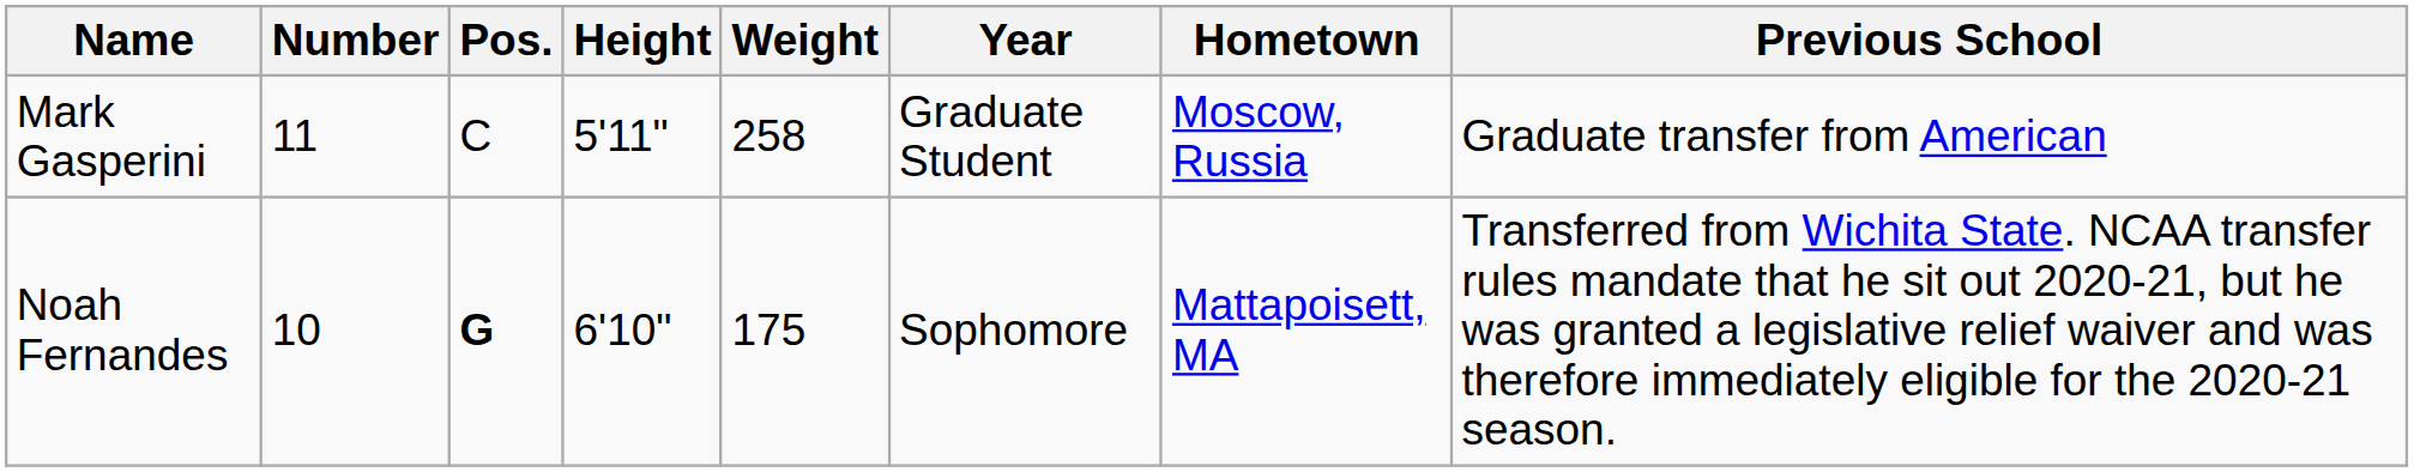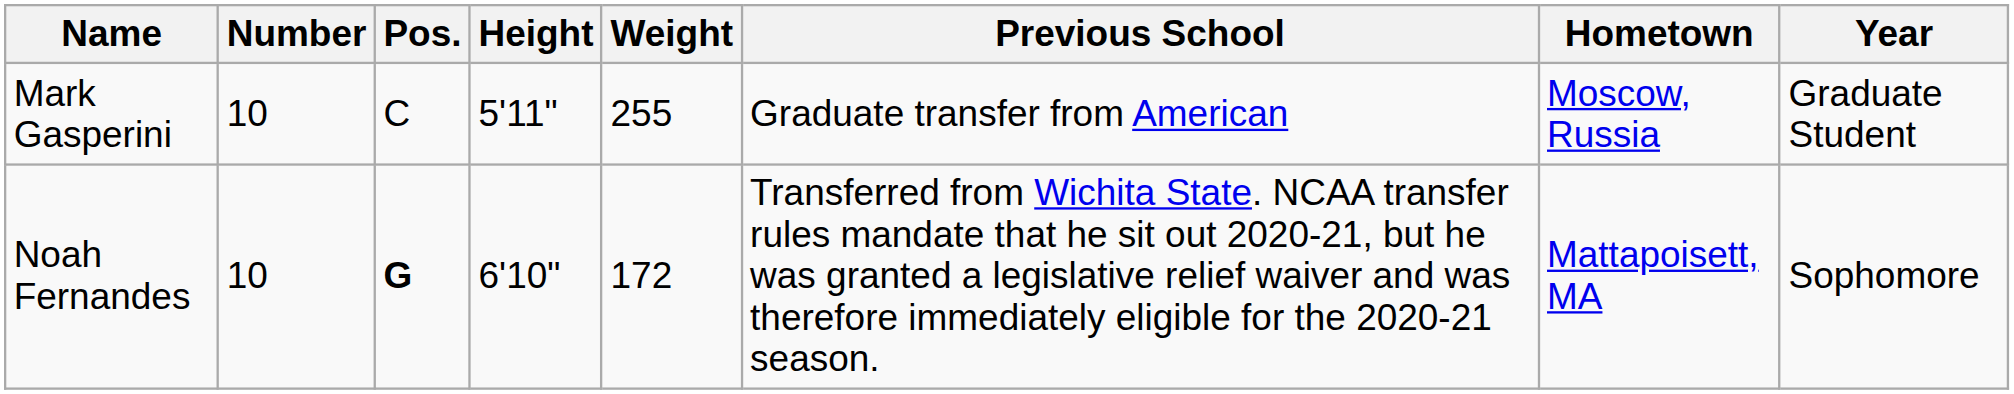columns swapped: Year <-> Previous School
Mark Gasperini | Number: 11 -> 10
Mark Gasperini | Weight: 258 -> 255
Noah Fernandes | Weight: 175 -> 172
